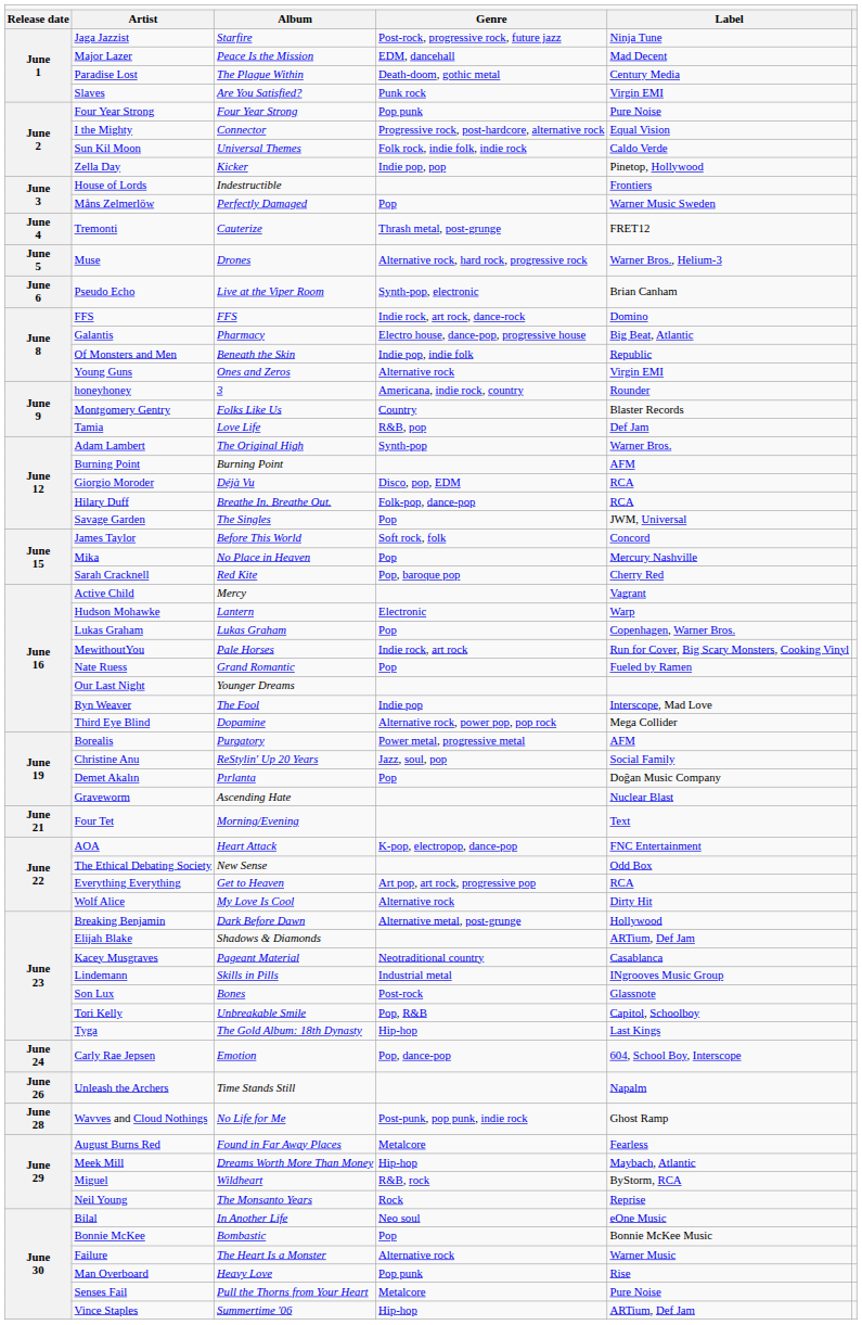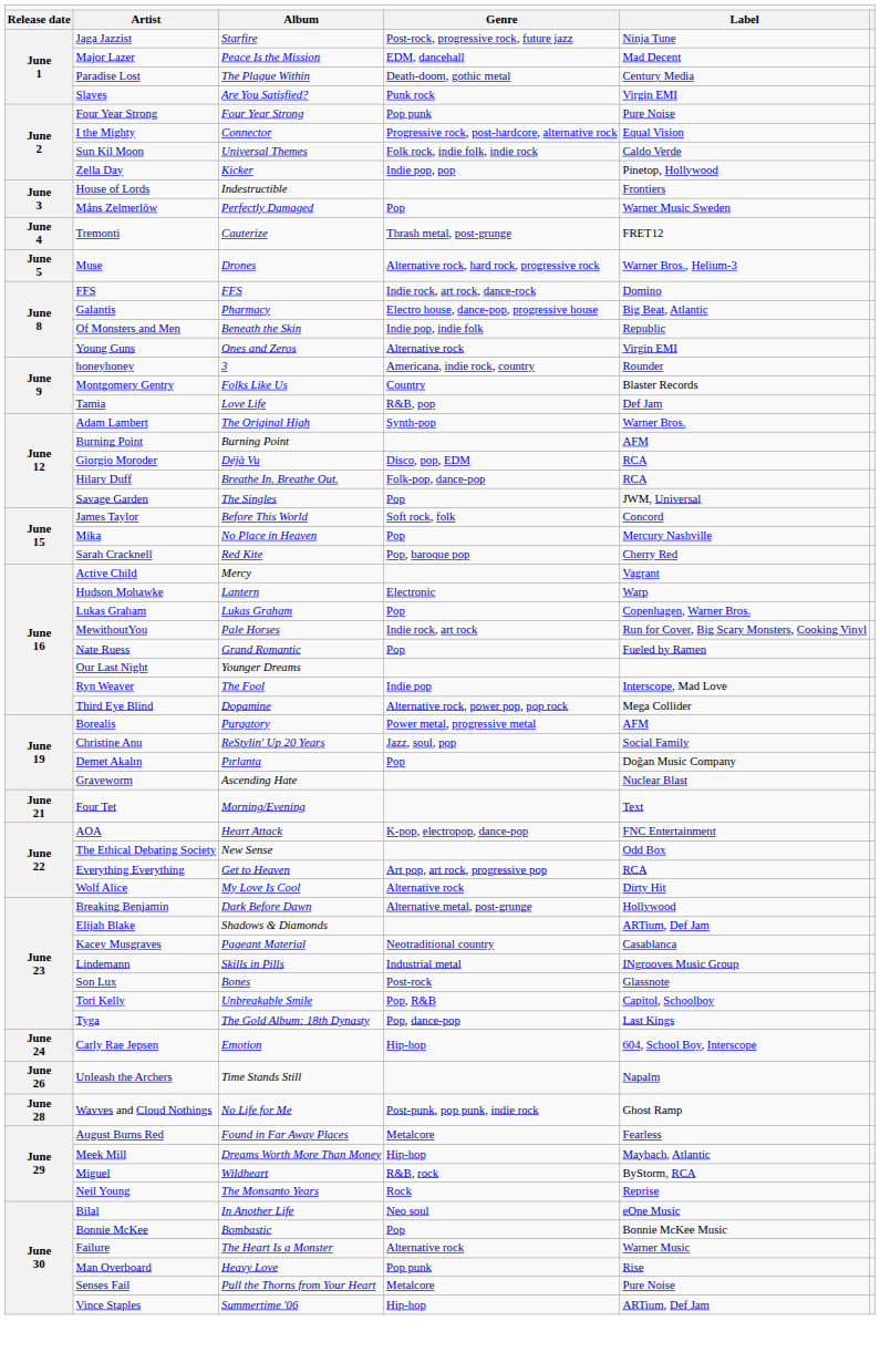- row: June 6 | Pseudo Echo | Live at the Viper Room | Synth-pop, electronic | Brian Canham
Tyga | column 4: Hip-hop -> Pop, dance-pop
Carly Rae Jepsen | column 4: Pop, dance-pop -> Hip-hop
